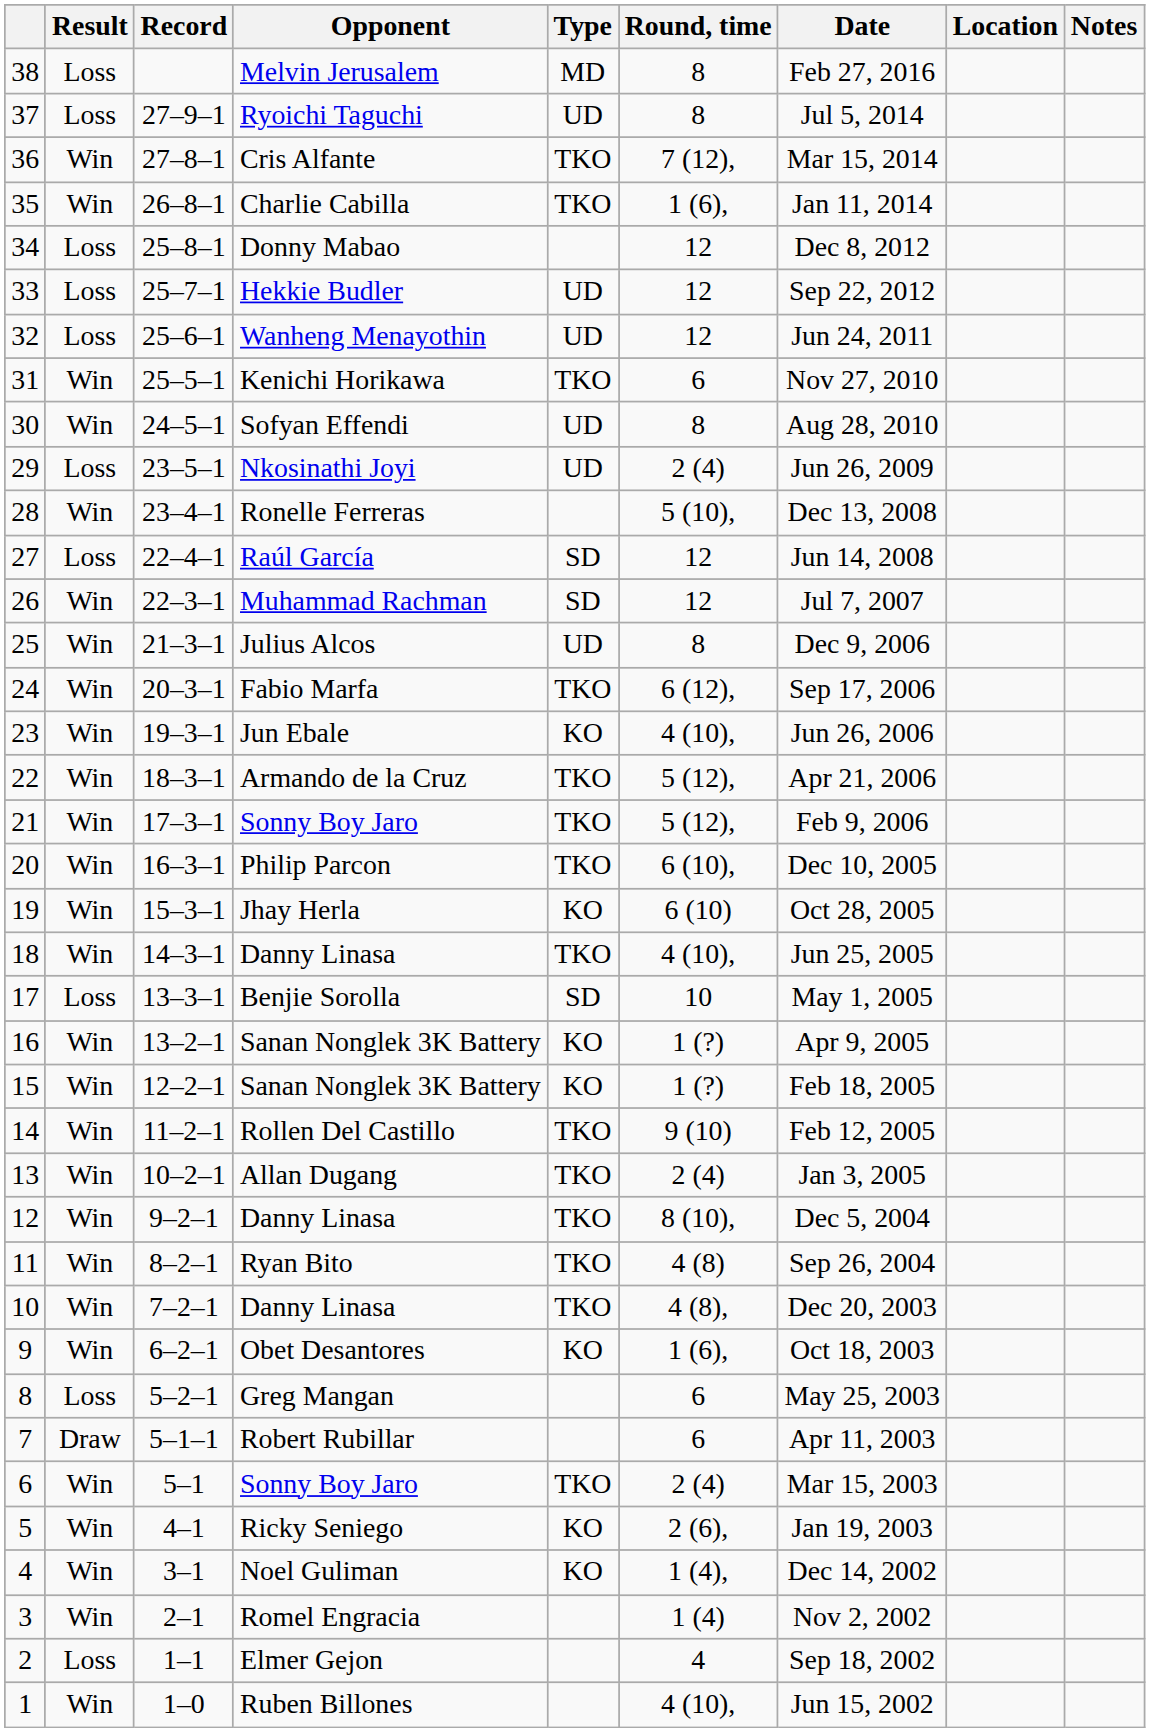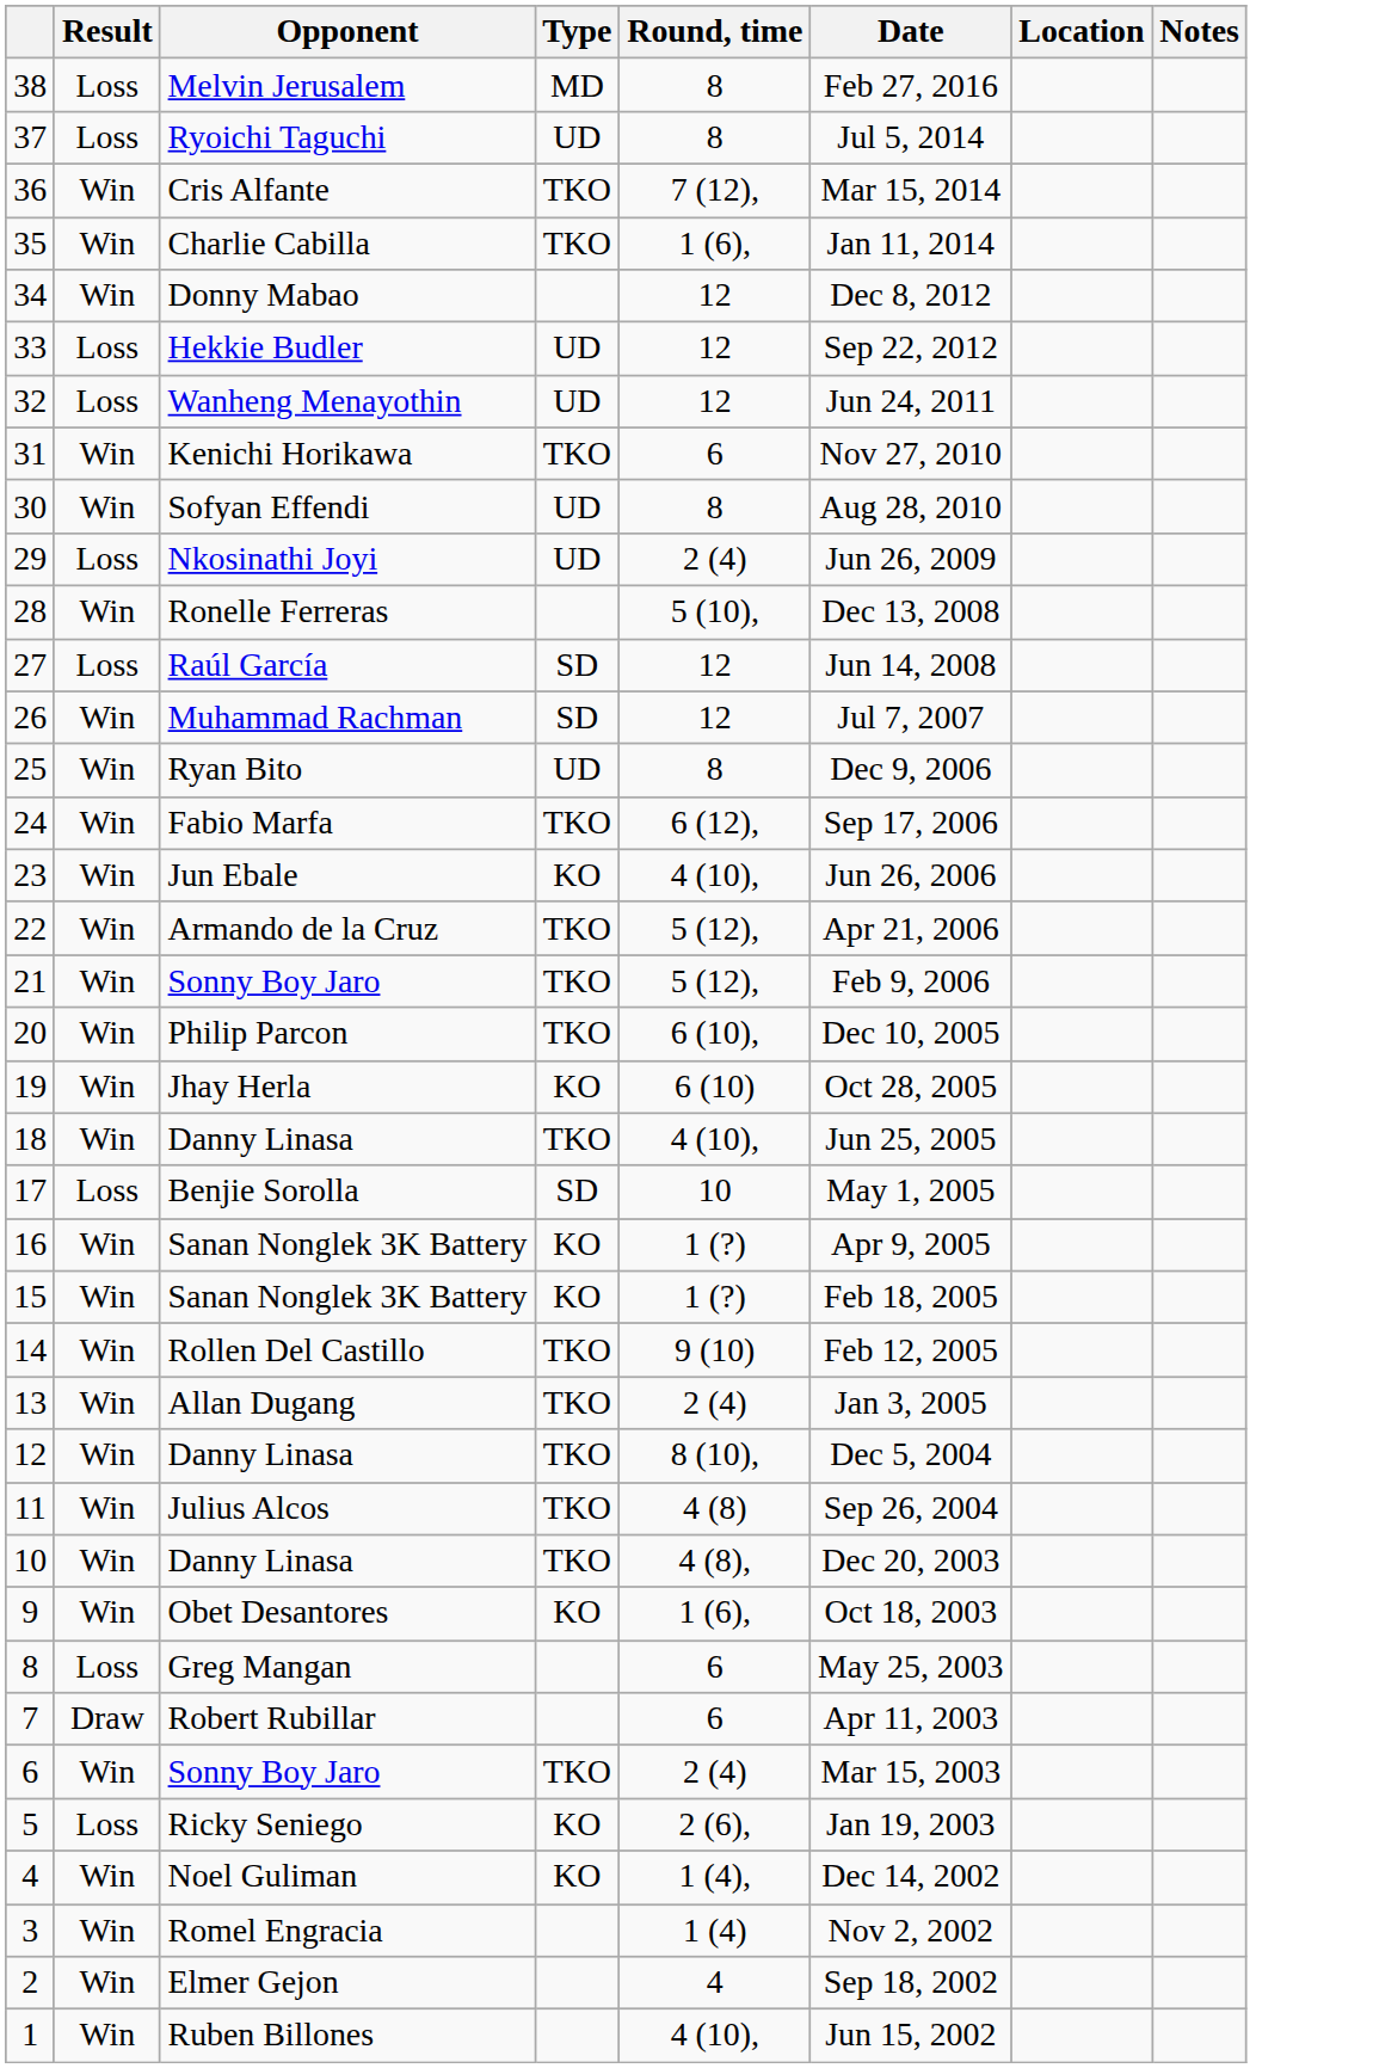- column: Record | 27–9–1 | 27–8–1 | 26–8–1 | 25–8–1 | 25–7–1 | 25–6–1 | 25–5–1 | 24–5–1 | 23–5–1 | 23–4–1 | 22–4–1 | 22–3–1 | 21–3–1 | 20–3–1 | 19–3–1 | 18–3–1 | 17–3–1 | 16–3–1 | 15–3–1 | 14–3–1 | 13–3–1 | 13–2–1 | 12–2–1 | 11–2–1 | 10–2–1 | 9–2–1 | 8–2–1 | 7–2–1 | 6–2–1 | 5–2–1 | 5–1–1 | 5–1 | 4–1 | 3–1 | 2–1 | 1–1 | 1–0
34 | Result: Loss -> Win
25 | Opponent: Julius Alcos -> Ryan Bito
11 | Opponent: Ryan Bito -> Julius Alcos
5 | Result: Win -> Loss
2 | Result: Loss -> Win
